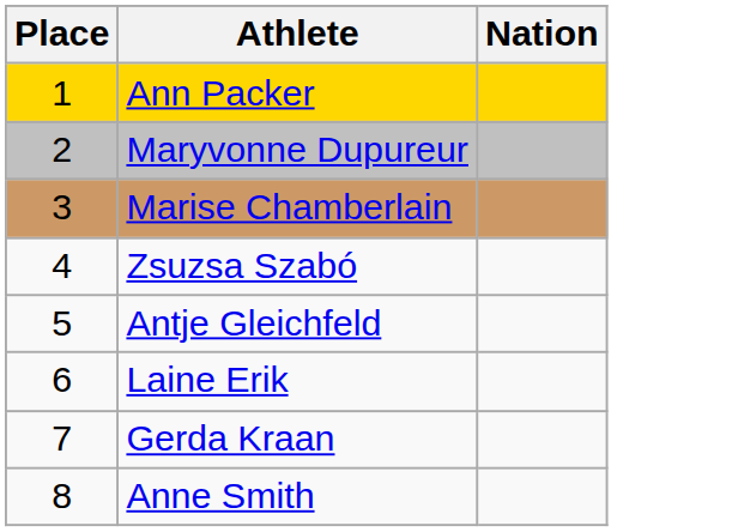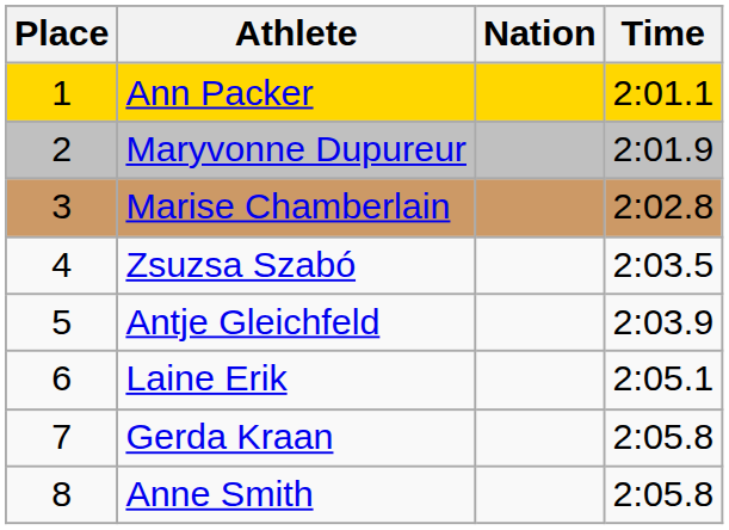+ column: Time | 2:01.1 | 2:01.9 | 2:02.8 | 2:03.5 | 2:03.9 | 2:05.1 | 2:05.8 | 2:05.8
